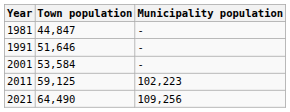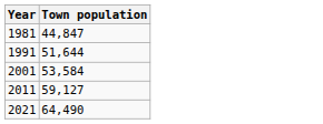- column: Municipality population | - | - | - | 102,223 | 109,256
1991 | Town population: 51,646 -> 51,644
2011 | Town population: 59,125 -> 59,127
